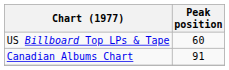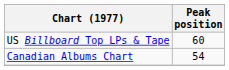Canadian Albums Chart | Peak position: 91 -> 54
